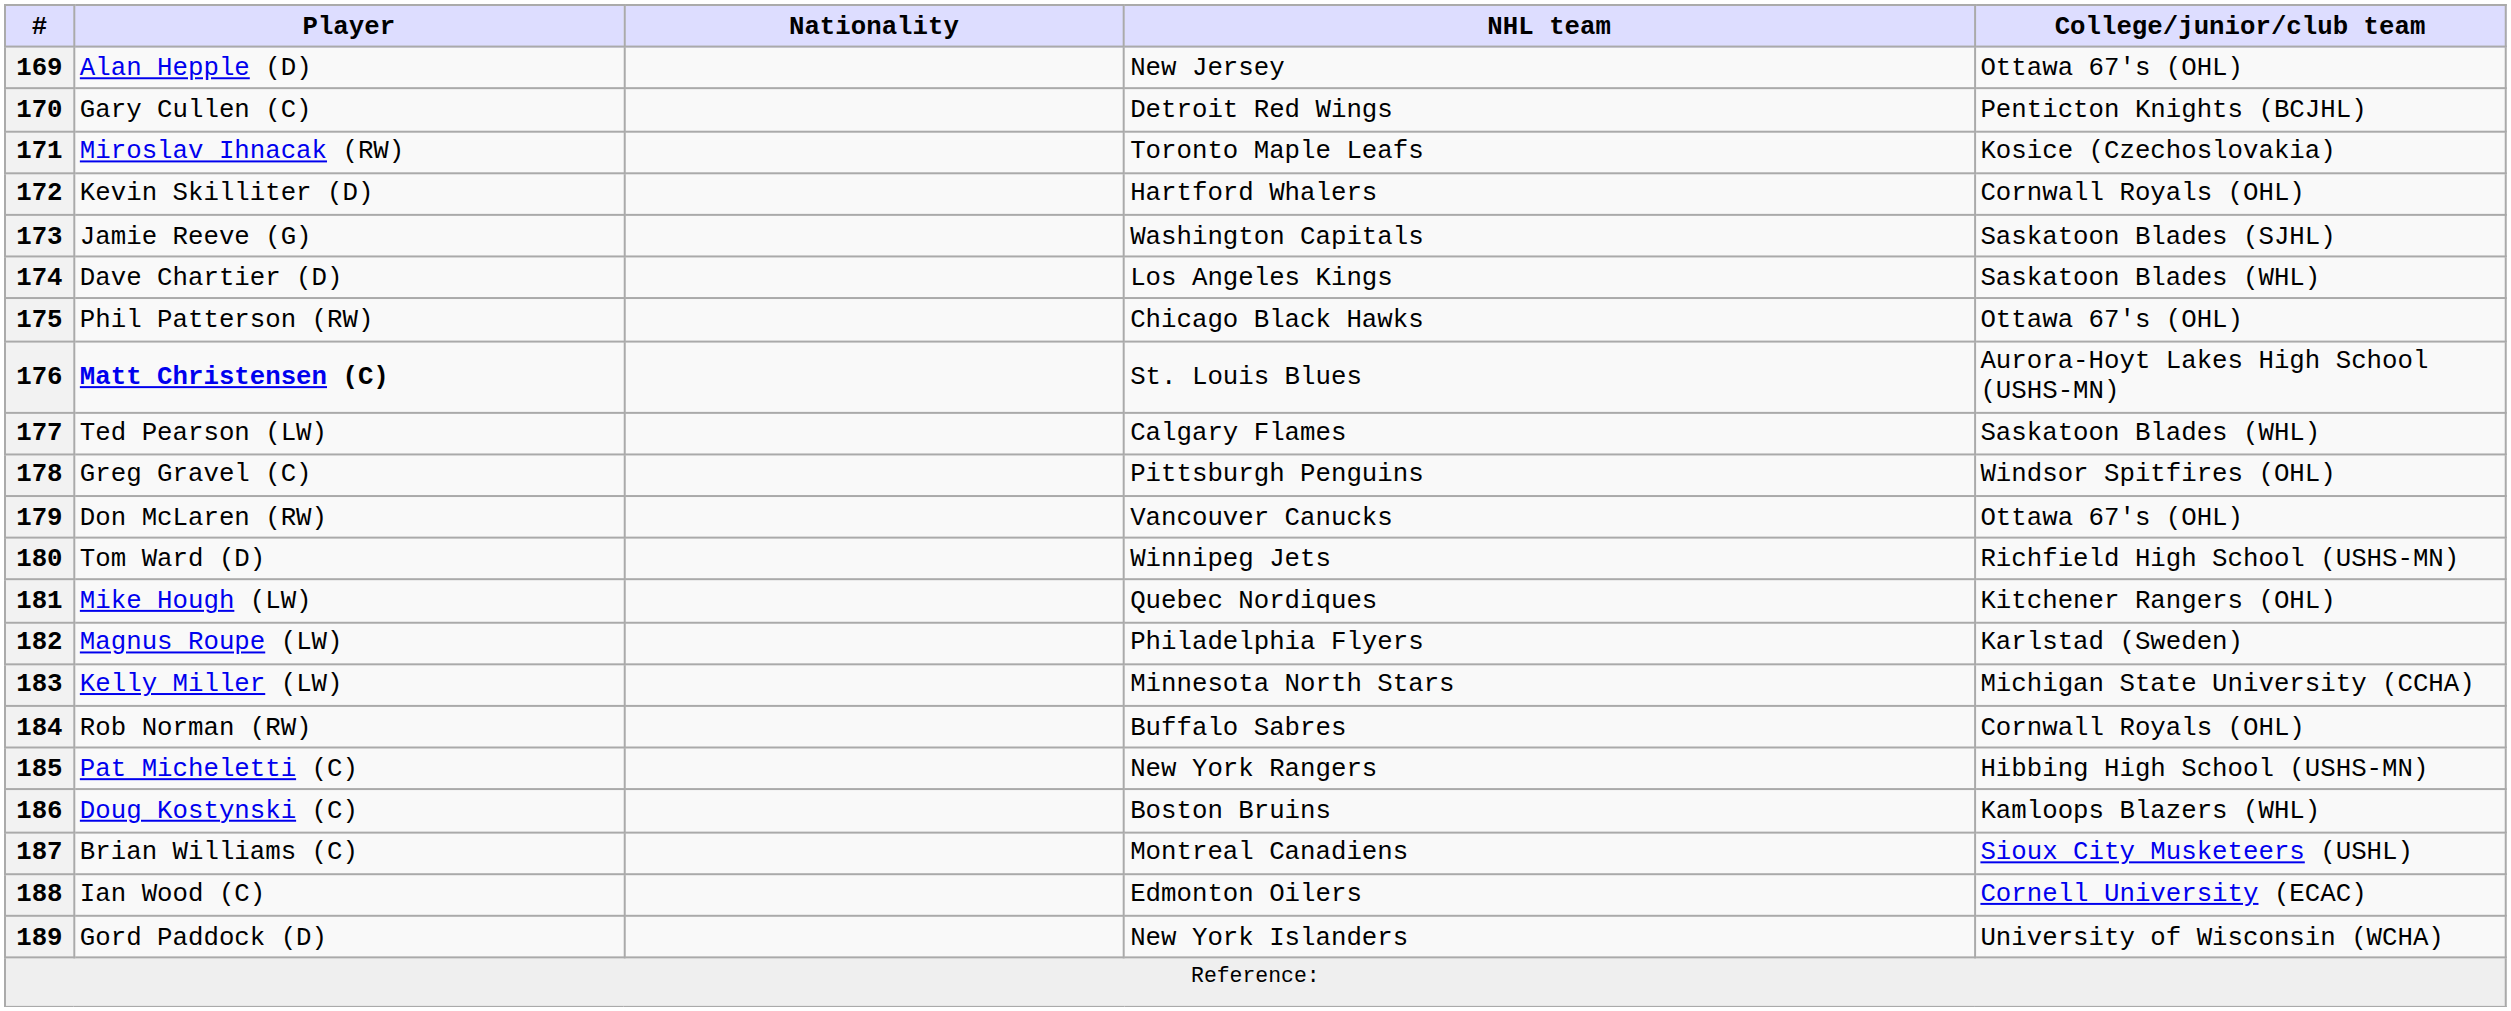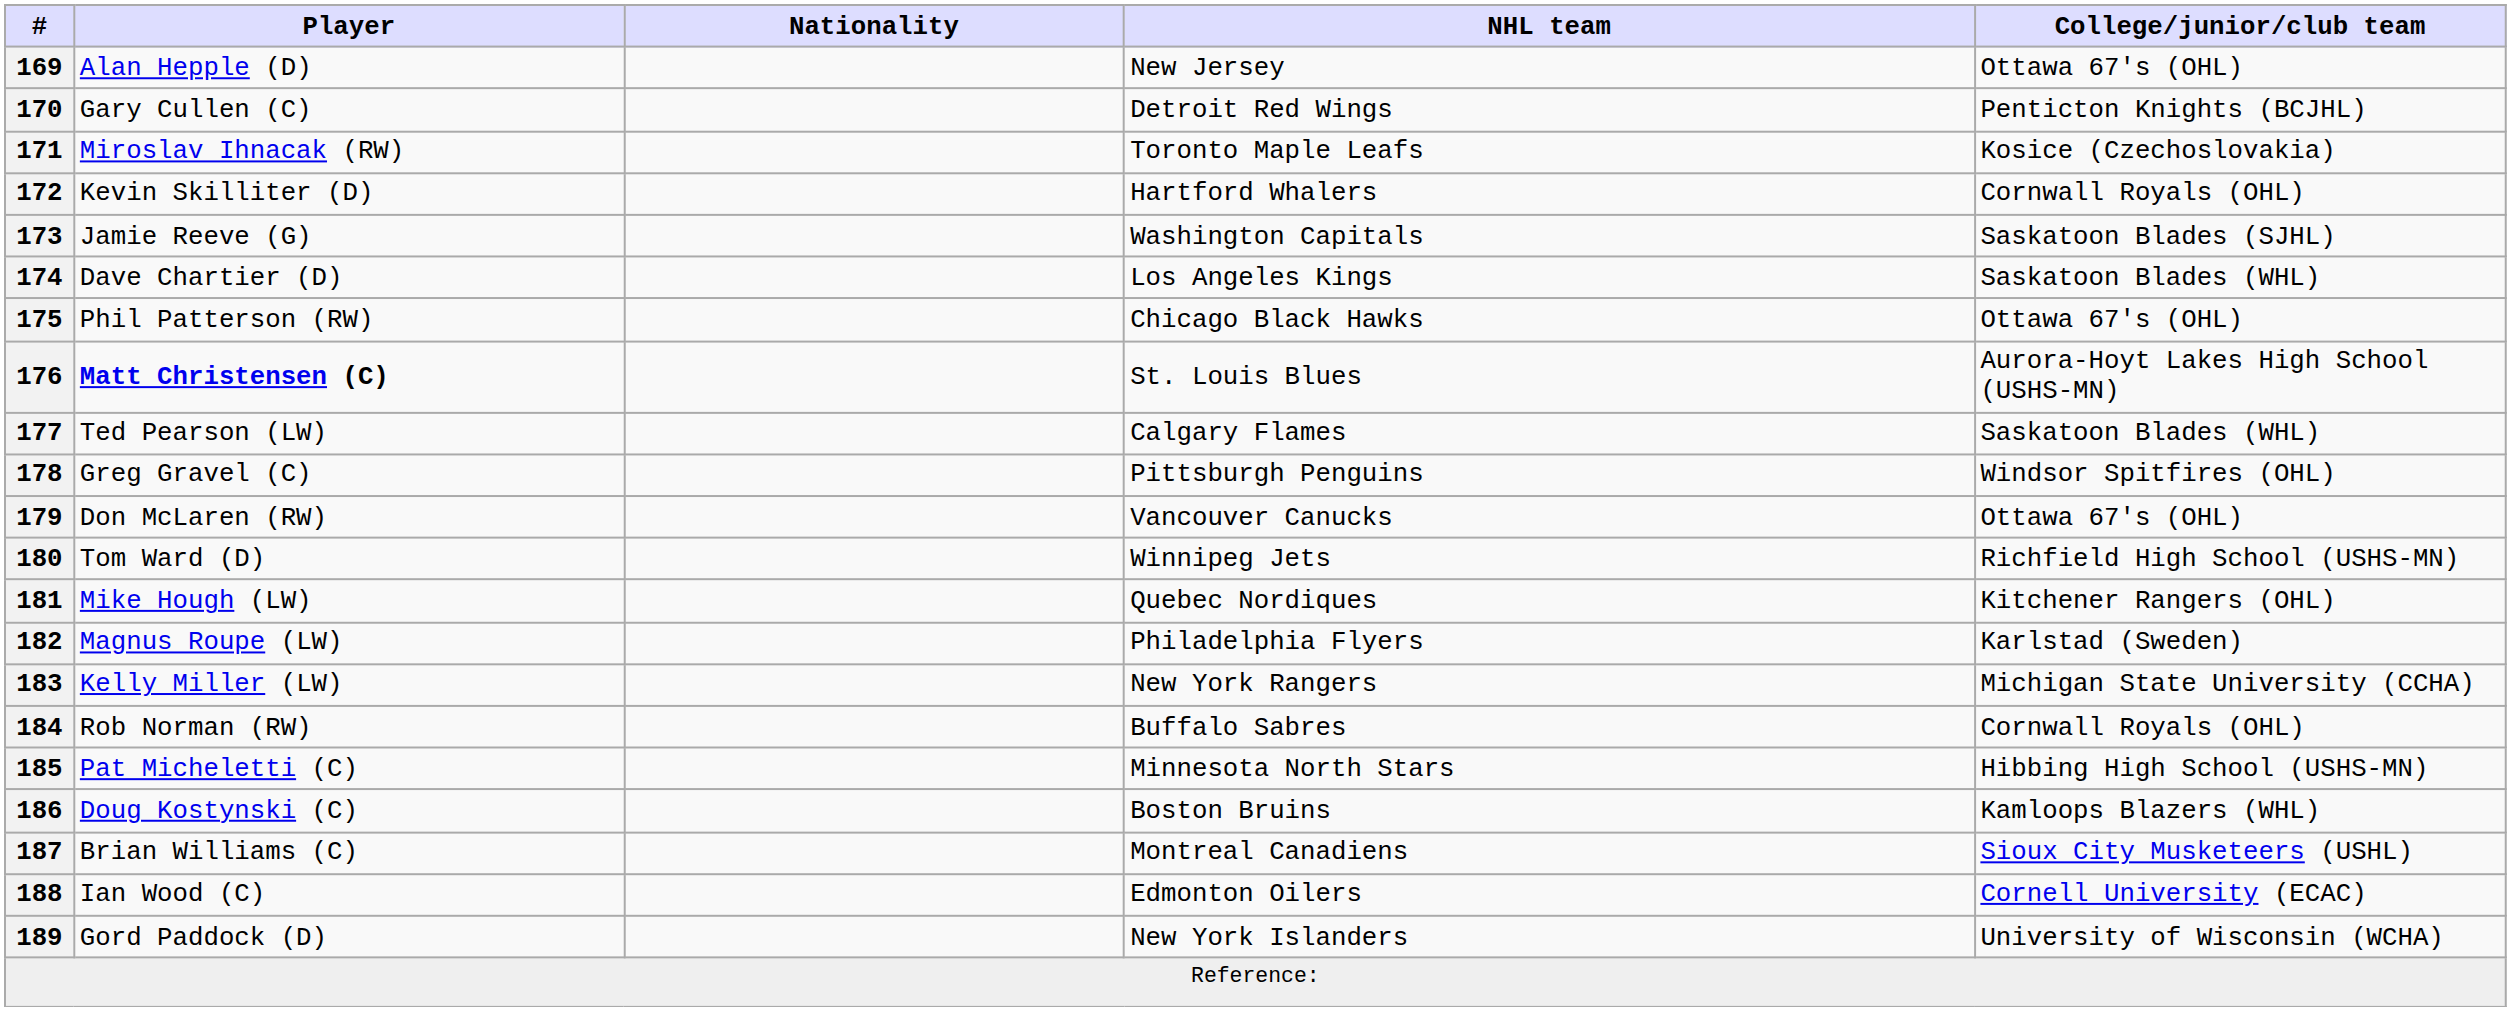183 | NHL team: Minnesota North Stars -> New York Rangers
185 | NHL team: New York Rangers -> Minnesota North Stars
